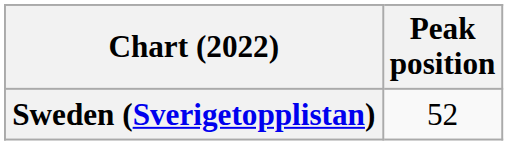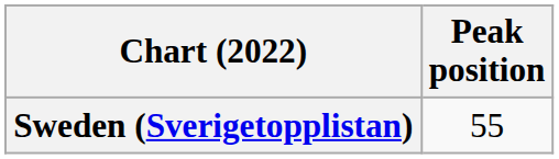Sweden (Sverigetopplistan) | Peak position: 52 -> 55
